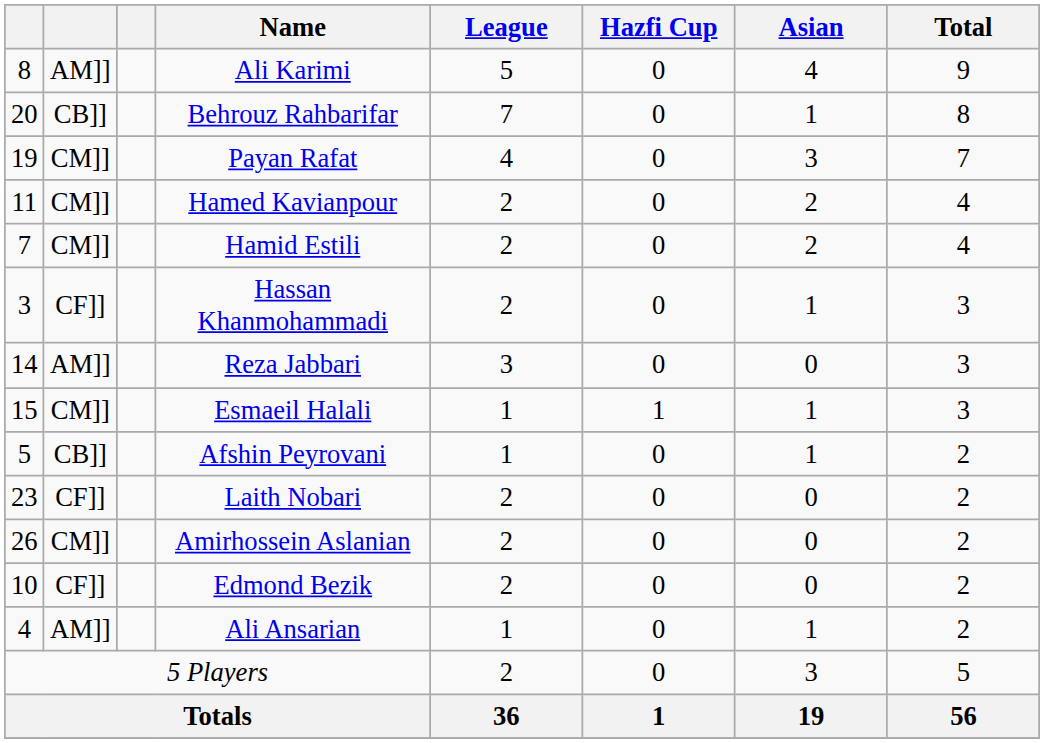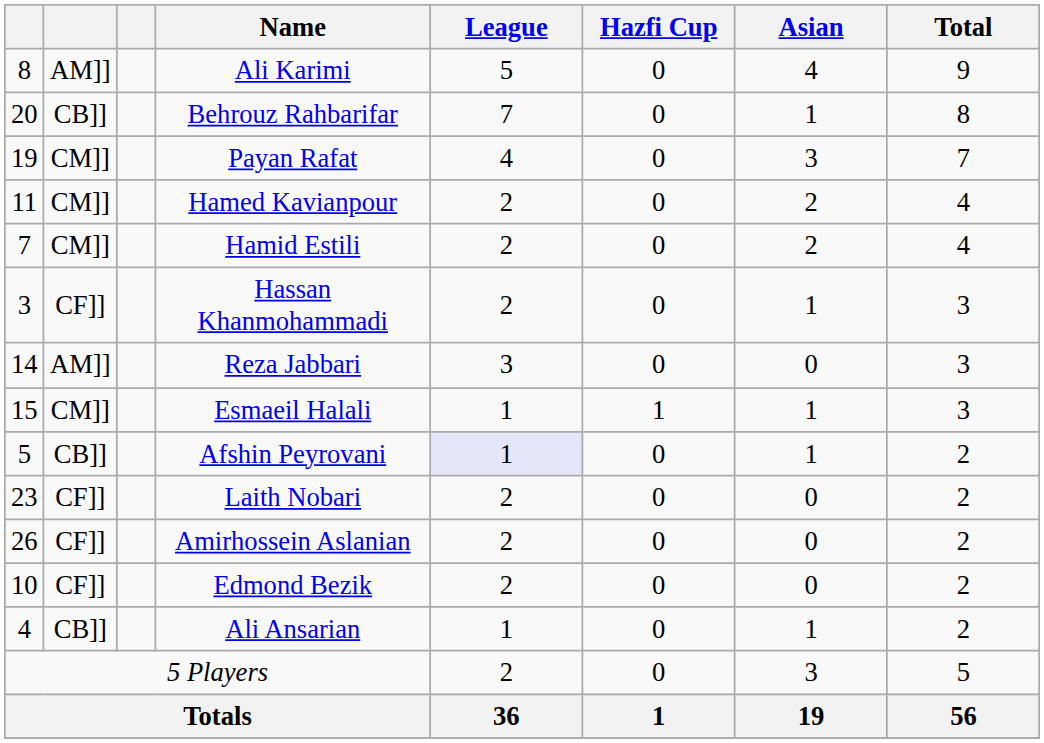Afshin Peyrovani | League: no background -> lavender background
Amirhossein Aslanian | column 2: CM]] -> CF]]
Ali Ansarian | column 2: AM]] -> CB]]
